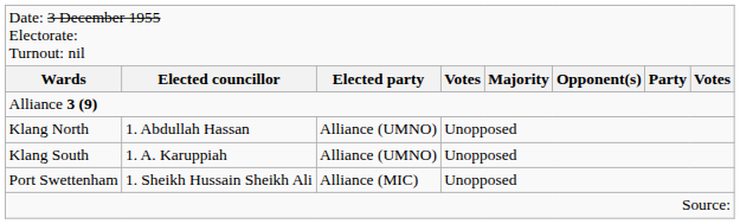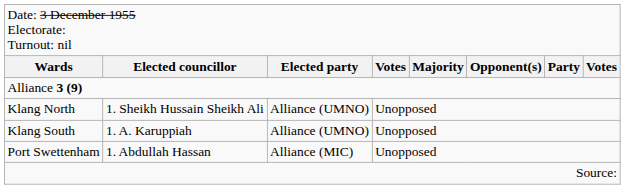Klang North | column 2: 1. Abdullah Hassan -> 1. Sheikh Hussain Sheikh Ali
Port Swettenham | column 2: 1. Sheikh Hussain Sheikh Ali -> 1. Abdullah Hassan
